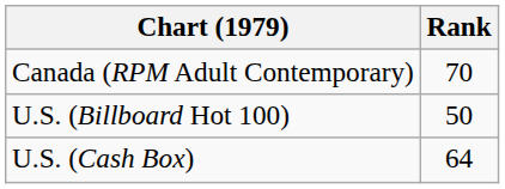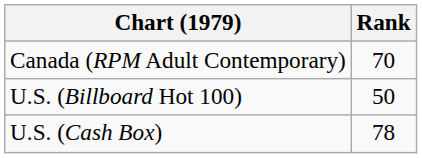U.S. (Cash Box) | Rank: 64 -> 78
